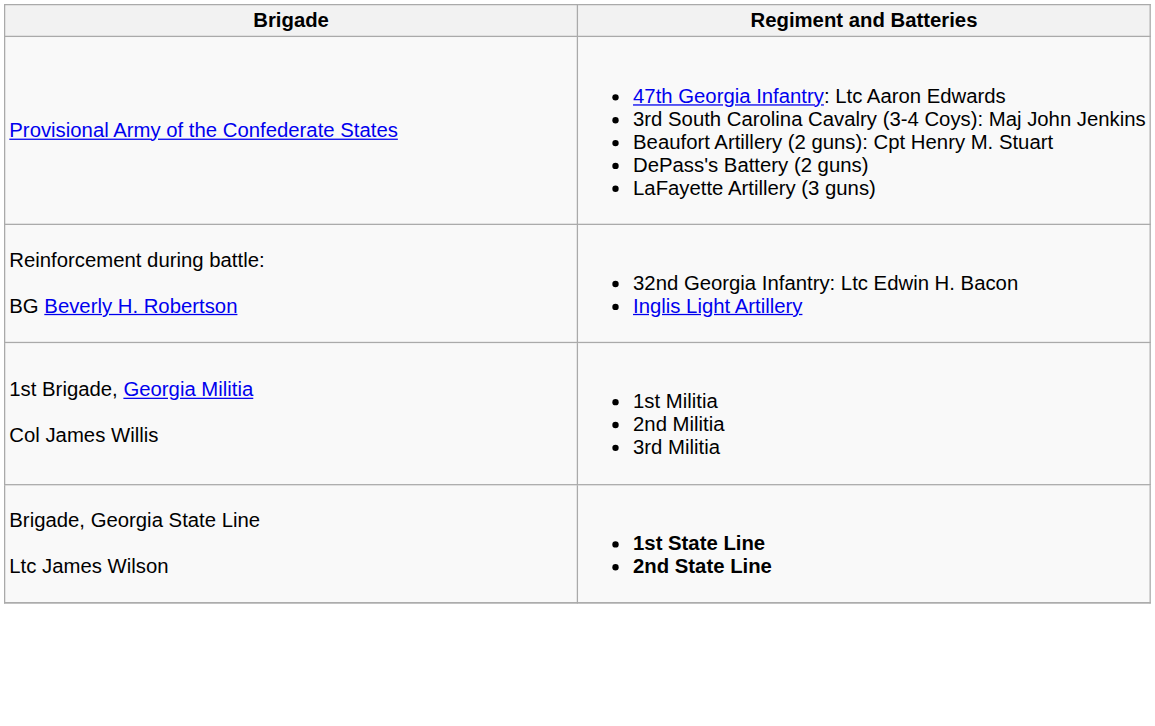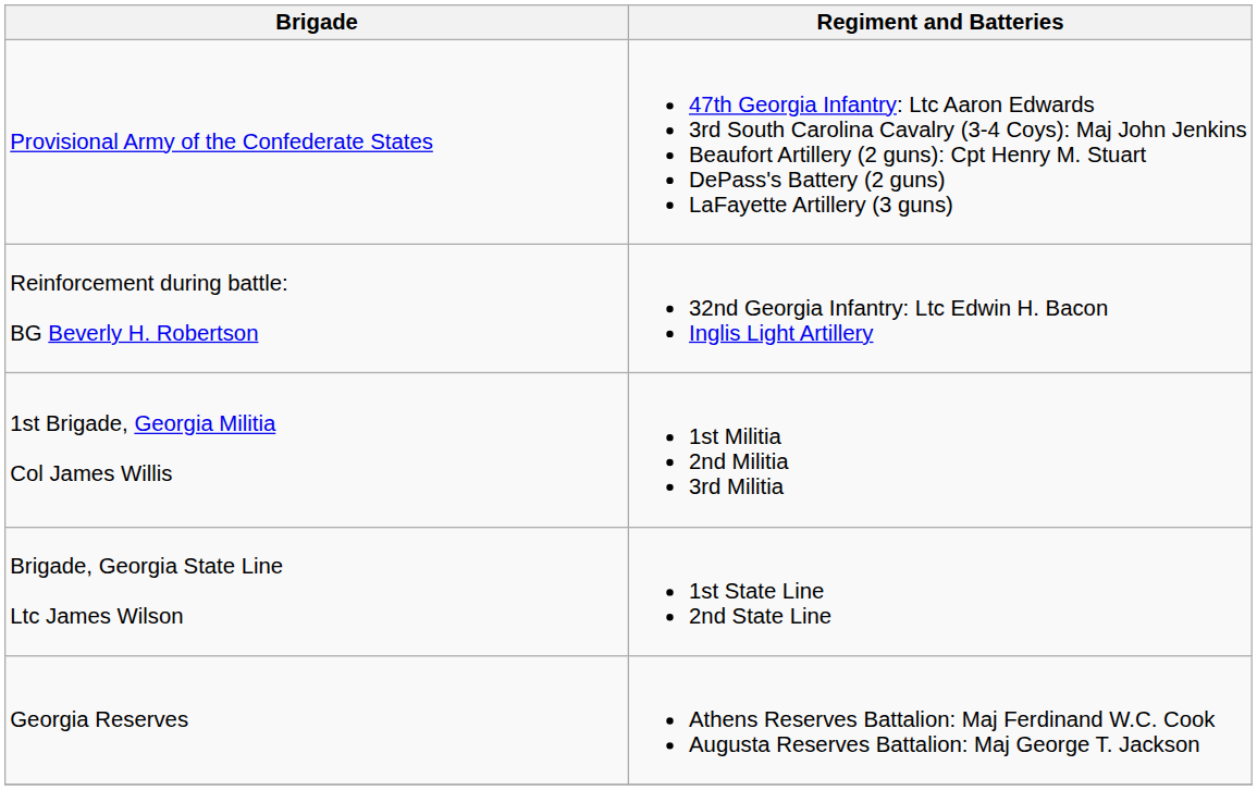Brigade, Georgia State Line Ltc James Wilson | Regiment and Batteries: bold -> normal
+ row: Georgia Reserves | Athens Reserves Battalion: Maj Ferdinand W.C. Cook Augusta Reserves Battalion: Maj George T. Jackson
